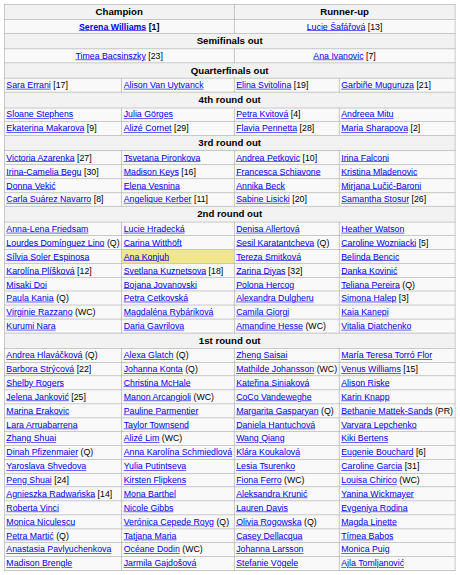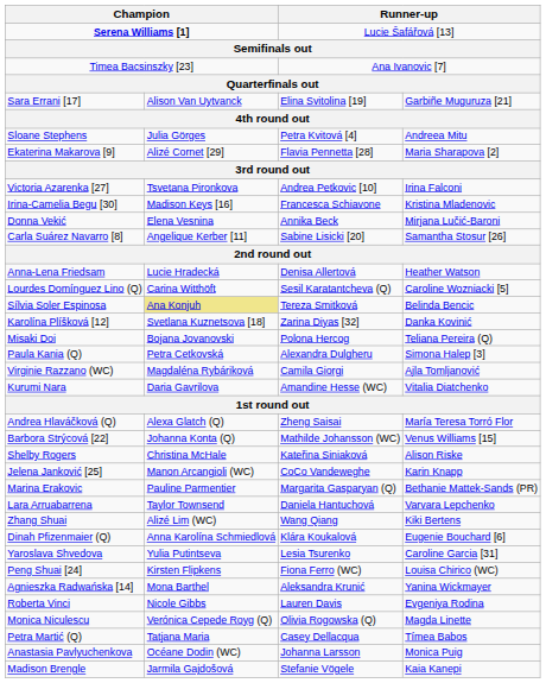Virginie Razzano (WC) | column 4: Kaia Kanepi -> Ajla Tomljanović
Madison Brengle | column 4: Ajla Tomljanović -> Kaia Kanepi
